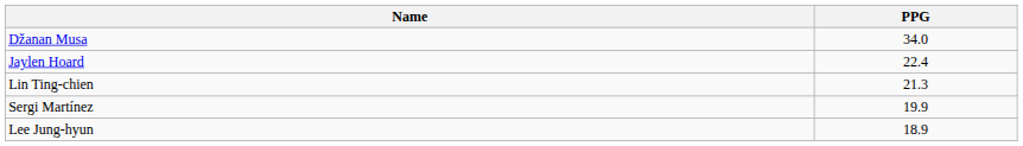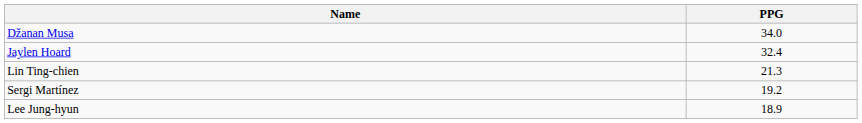Jaylen Hoard | PPG: 22.4 -> 32.4
Sergi Martínez | PPG: 19.9 -> 19.2
